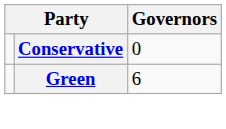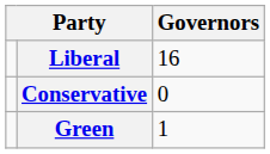+ row: Liberal | 16
Green | Governors: 6 -> 1
